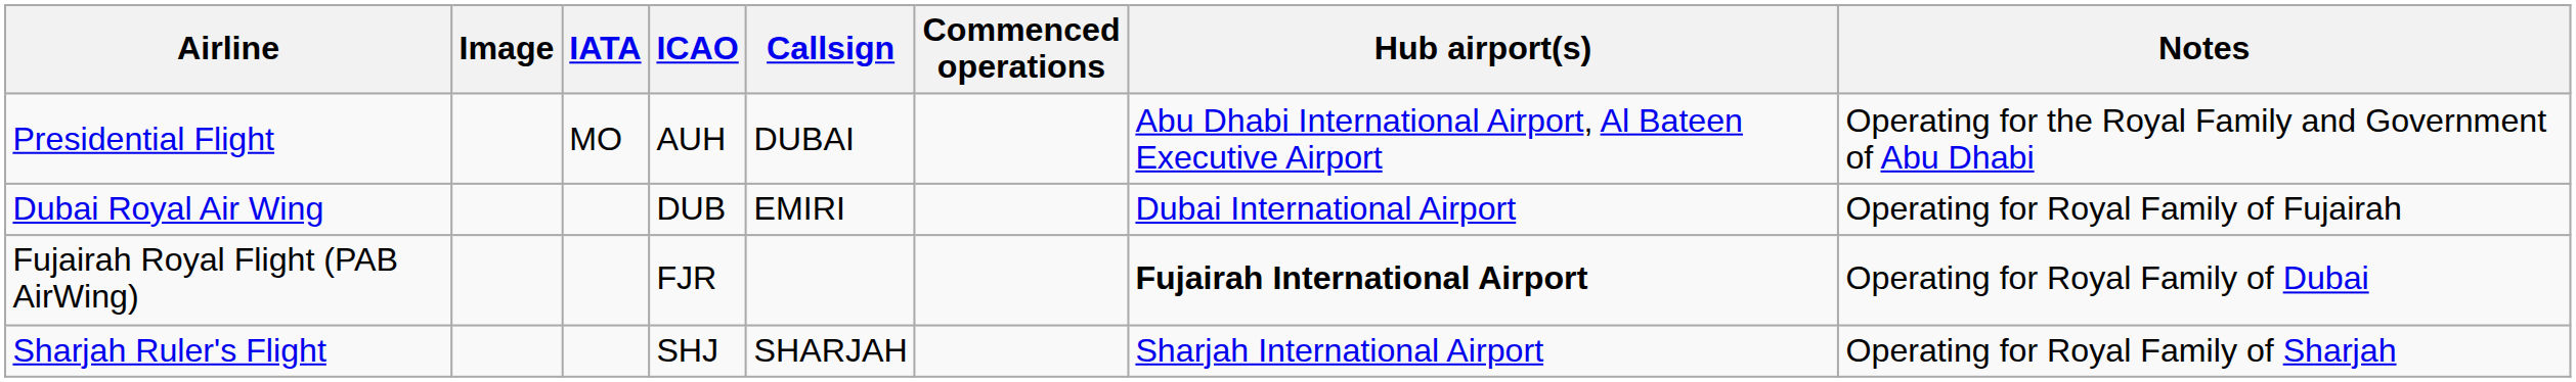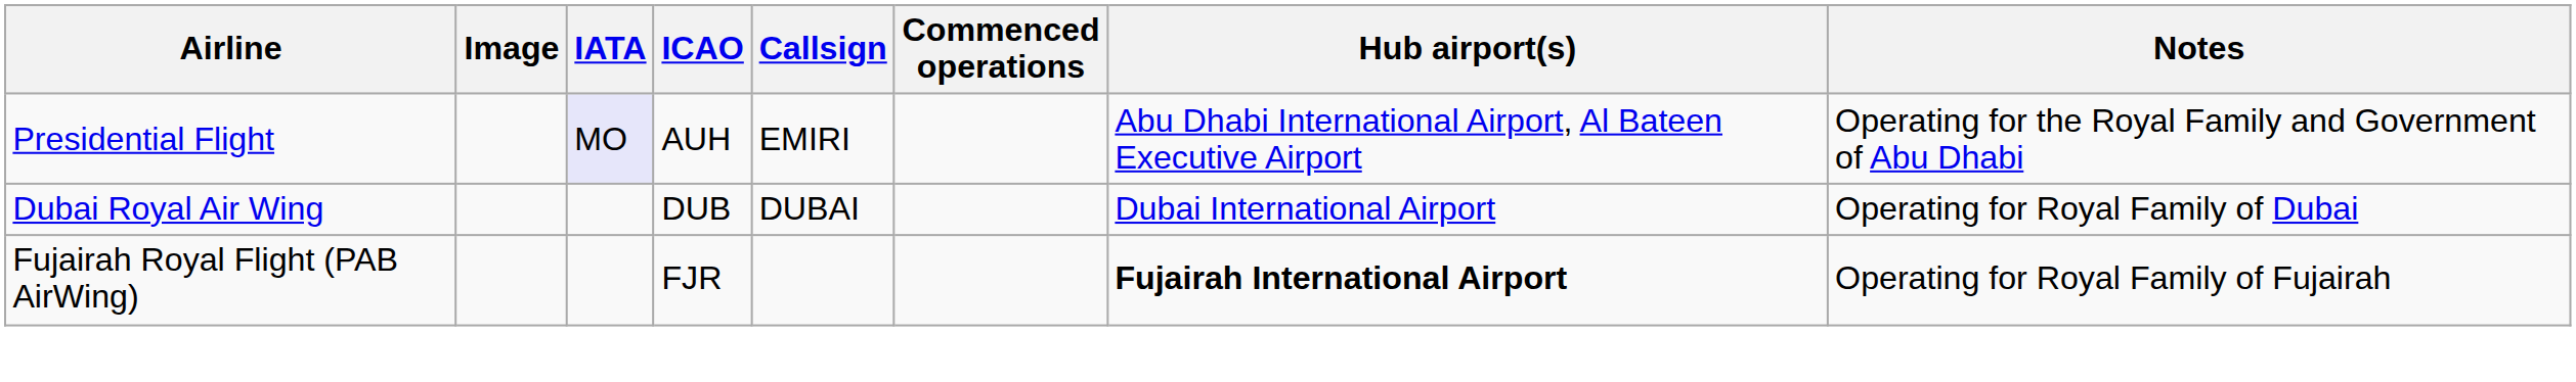Presidential Flight | IATA: no background -> lavender background
Presidential Flight | Callsign: DUBAI -> EMIRI
Dubai Royal Air Wing | Callsign: EMIRI -> DUBAI
Dubai Royal Air Wing | Notes: Operating for Royal Family of Fujairah -> Operating for Royal Family of Dubai
Fujairah Royal Flight (PAB AirWing) | Notes: Operating for Royal Family of Dubai -> Operating for Royal Family of Fujairah
- row: Sharjah Ruler's Flight | SHJ | SHARJAH | Sharjah International Airport | Operating for Royal Family of Sharjah
